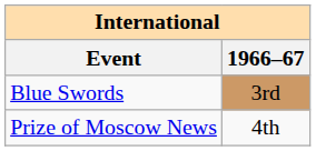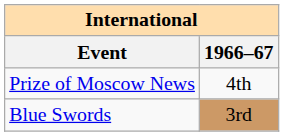rows swapped: Blue Swords <-> Prize of Moscow News
